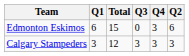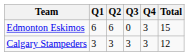columns swapped: Q2 <-> Total
